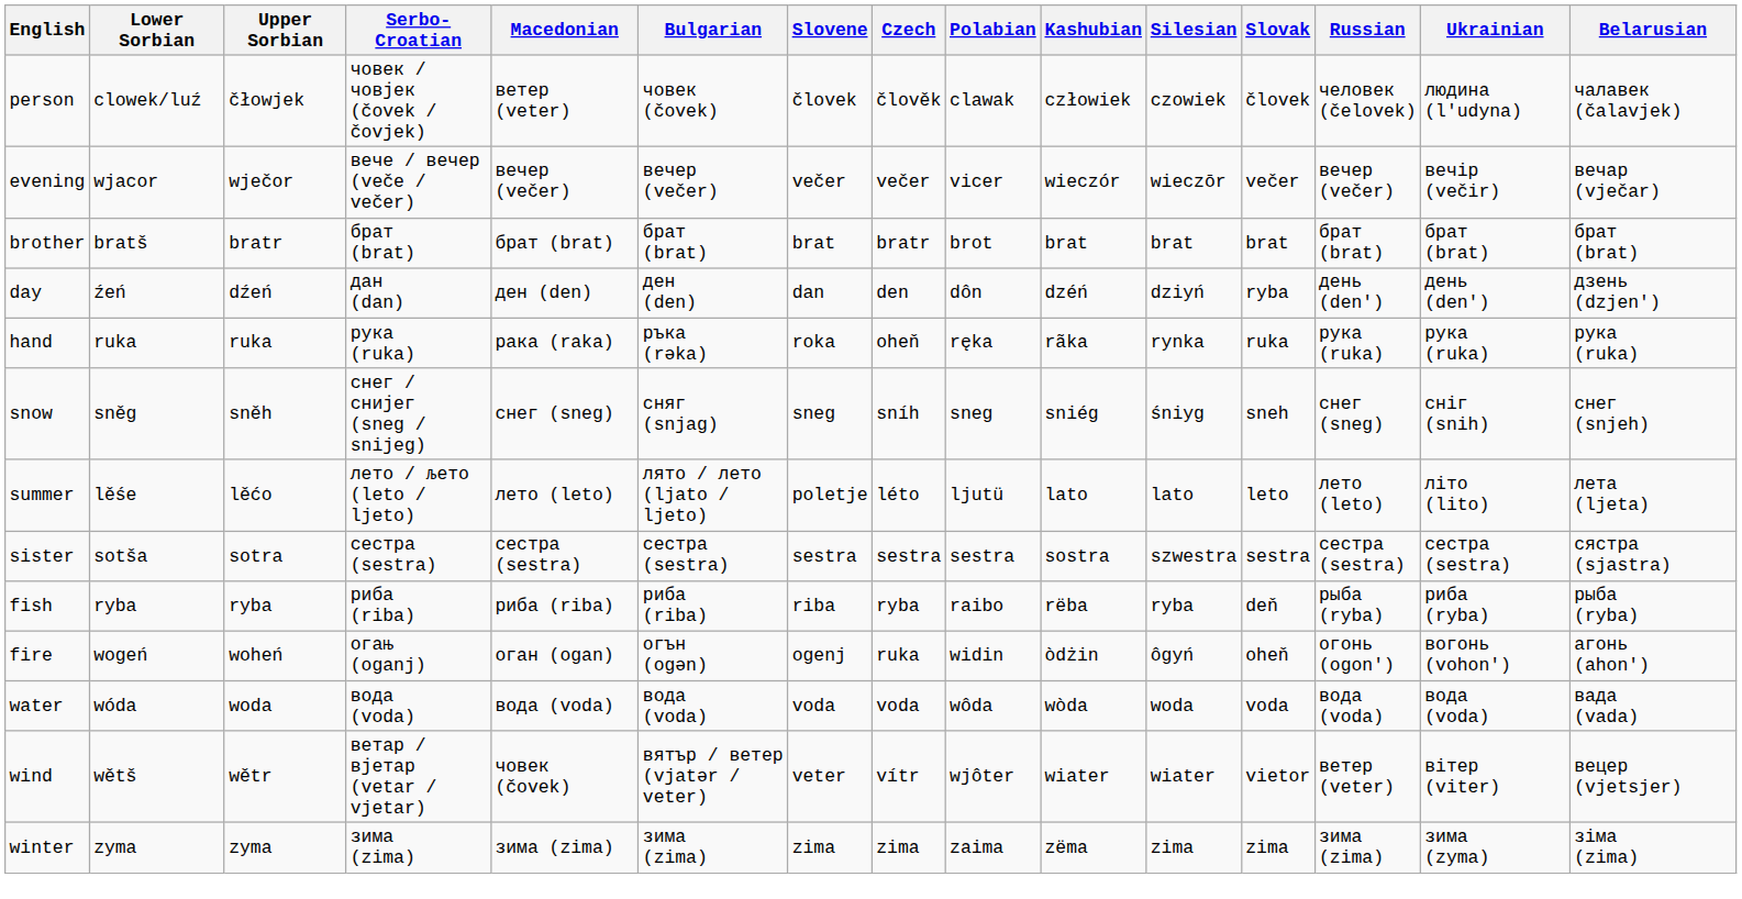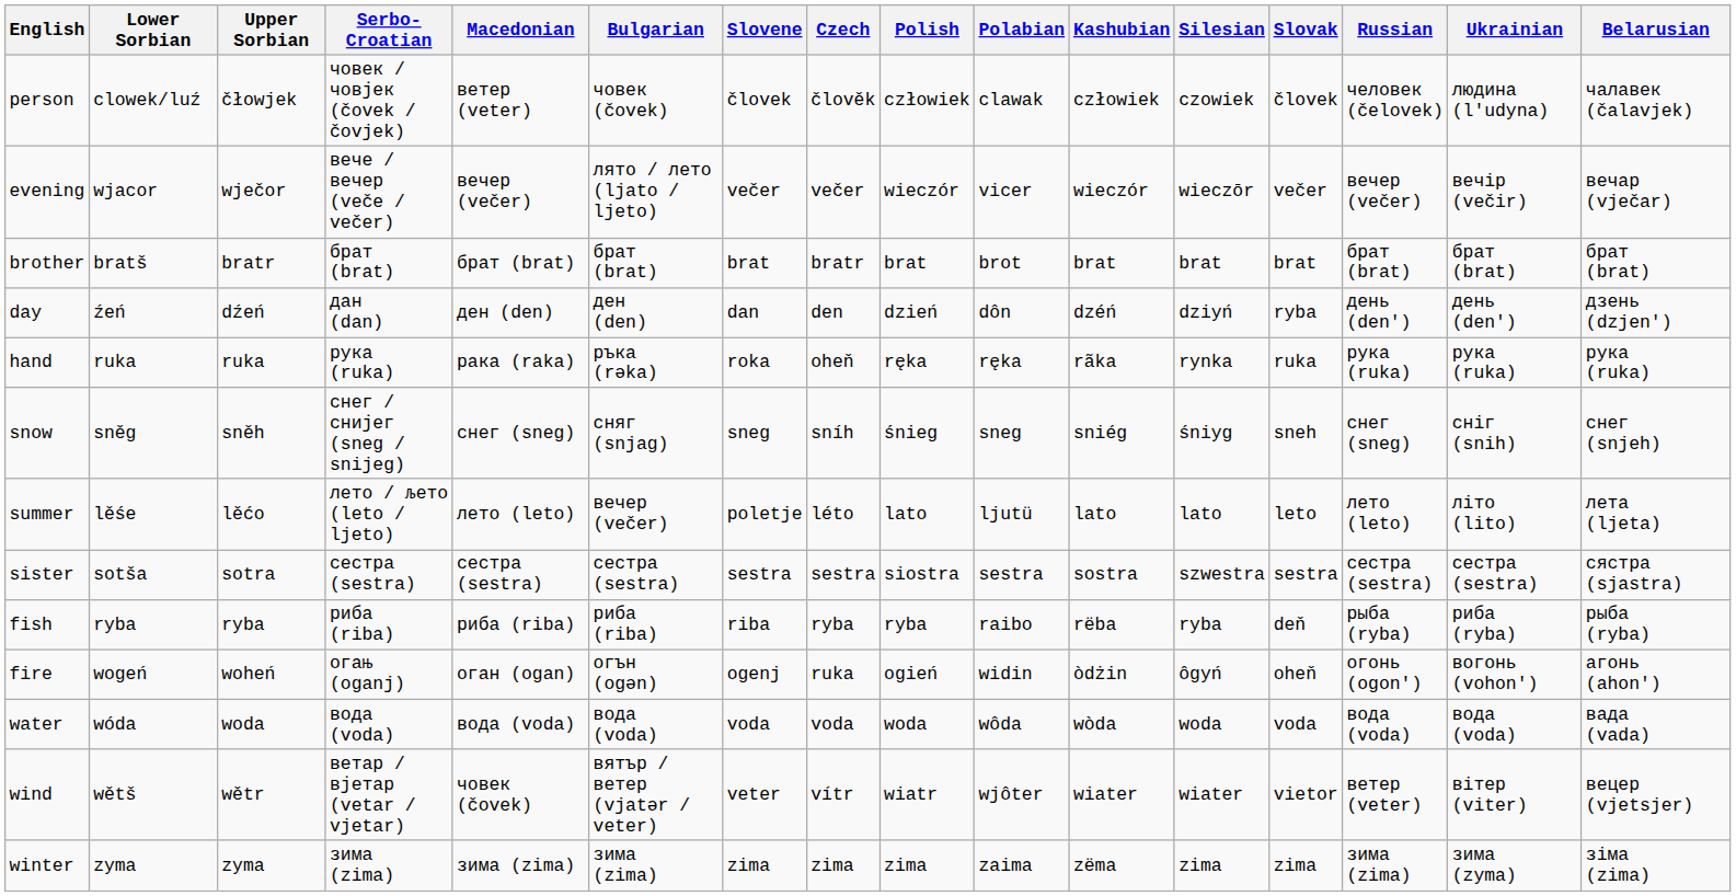+ column: Polish | człowiek | wieczór | brat | dzień | ręka | śnieg | lato | siostra | ryba | ogień | woda | wiatr | zima
evening | Bulgarian: вечер (večer) -> лято / лето (ljato / ljeto)
summer | Bulgarian: лято / лето (ljato / ljeto) -> вечер (večer)
